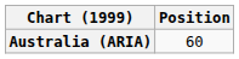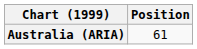Australia (ARIA) | Position: 60 -> 61
